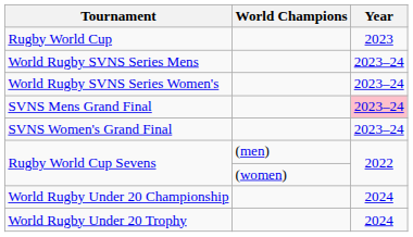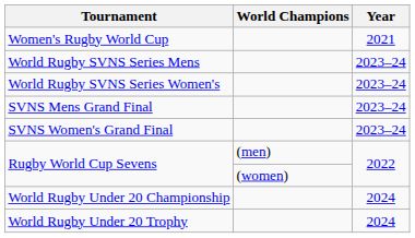- row: Rugby World Cup | 2023
+ row: Women's Rugby World Cup | 2021
SVNS Mens Grand Final | Year: pink background -> no background
